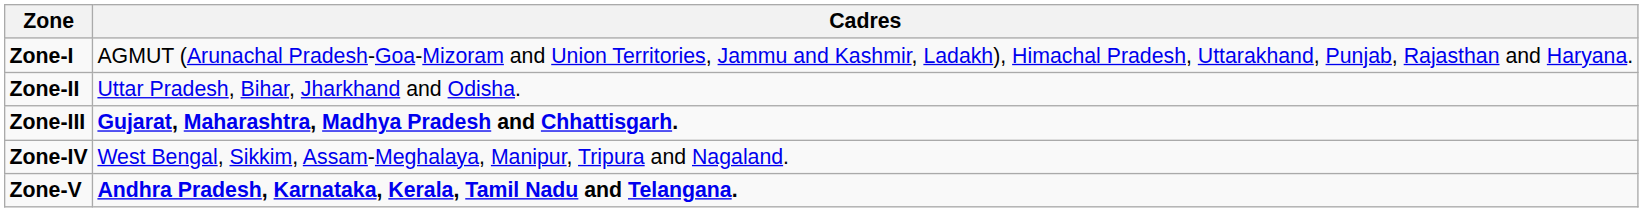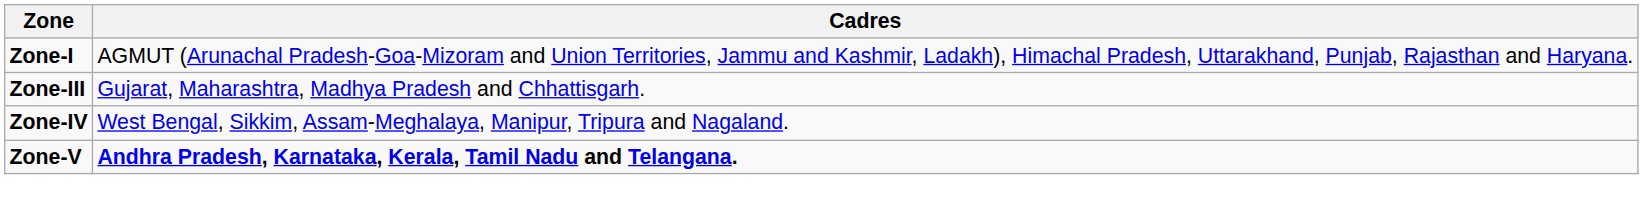- row: Zone-II | Uttar Pradesh, Bihar, Jharkhand and Odisha.
Zone-III | Cadres: bold -> normal
